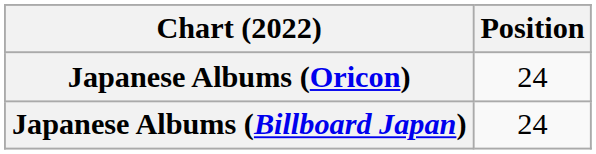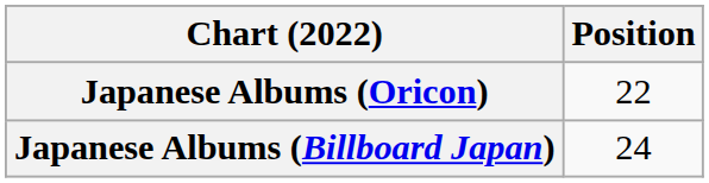Japanese Albums (Oricon) | Position: 24 -> 22
